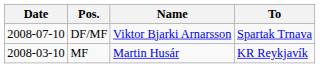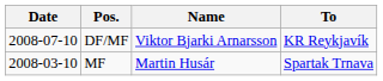DF/MF | To: Spartak Trnava -> KR Reykjavík
MF | To: KR Reykjavík -> Spartak Trnava
